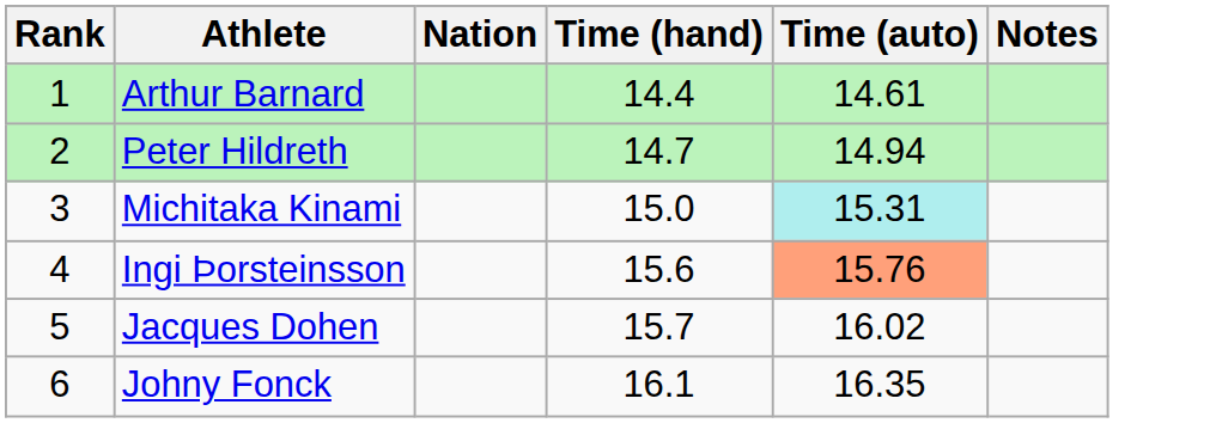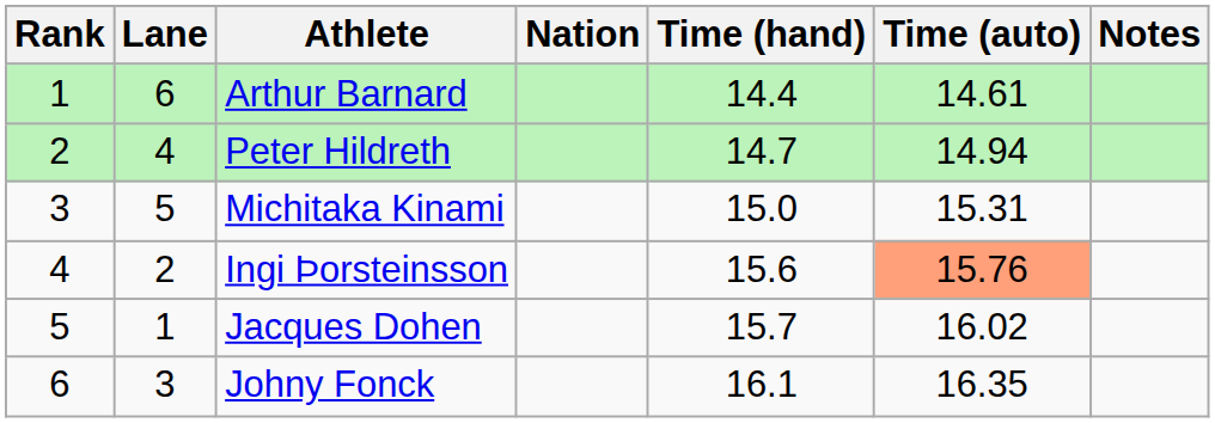+ column: Lane | 6 | 4 | 5 | 2 | 1 | 3
Michitaka Kinami | Time (auto): paleturquoise background -> no background
